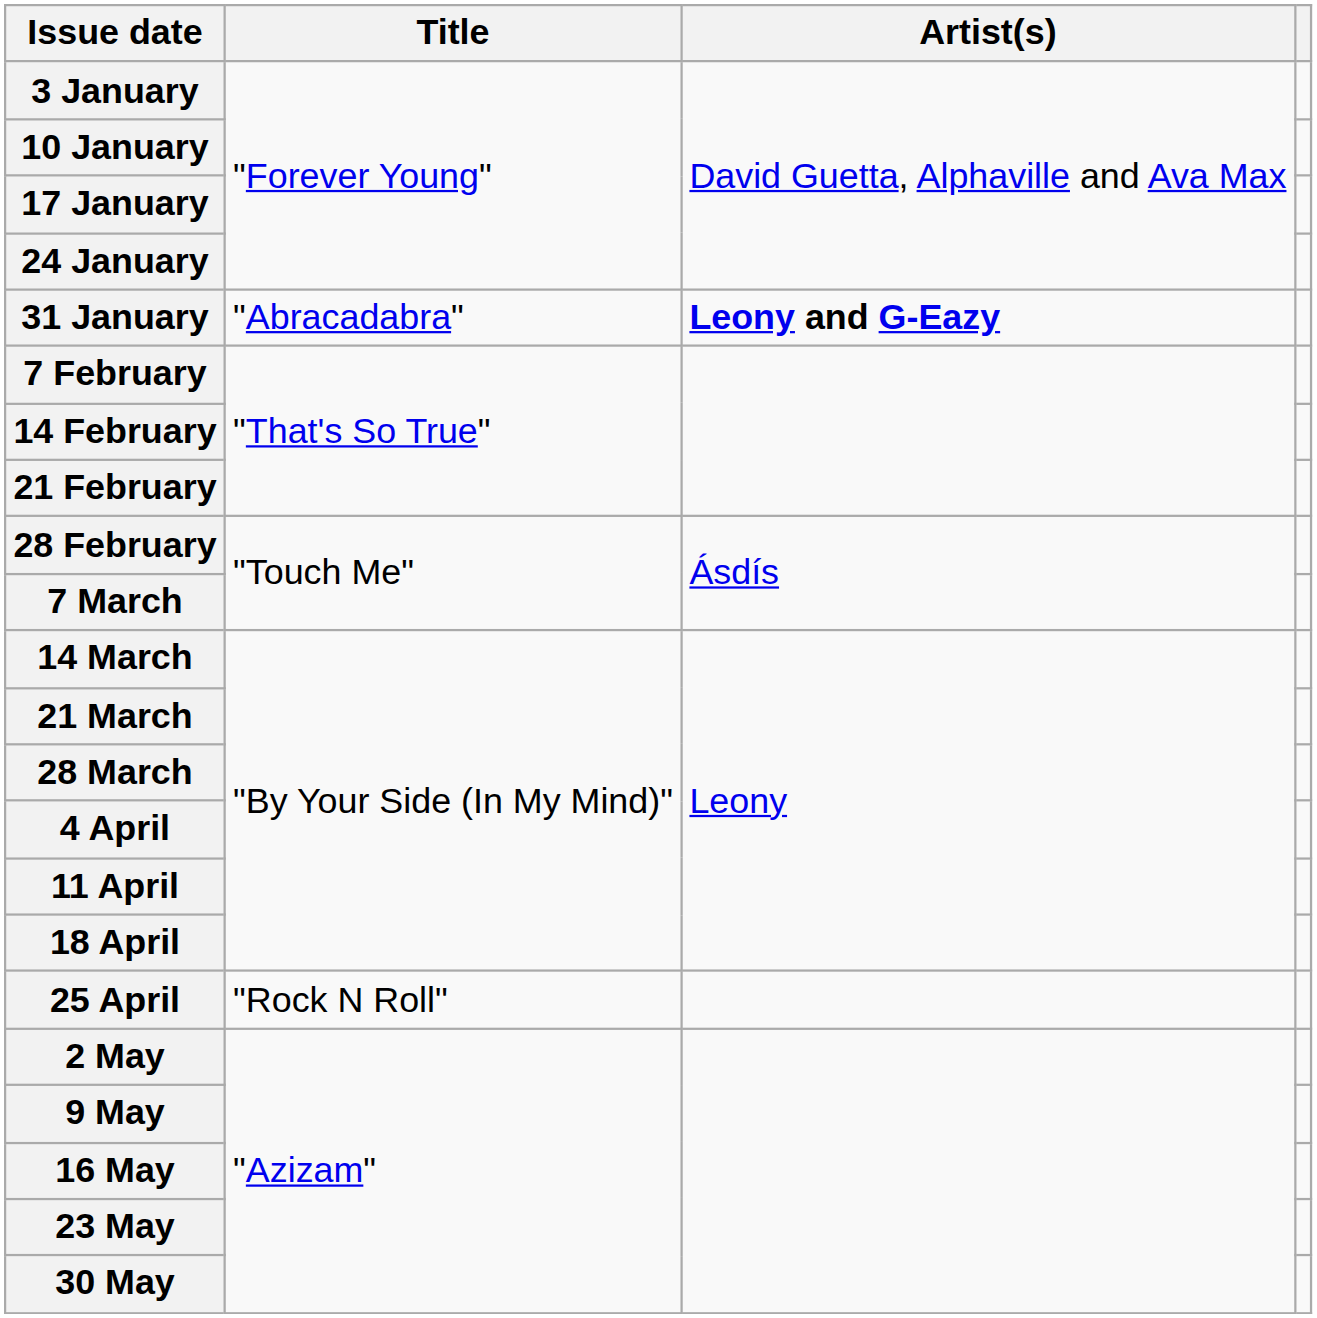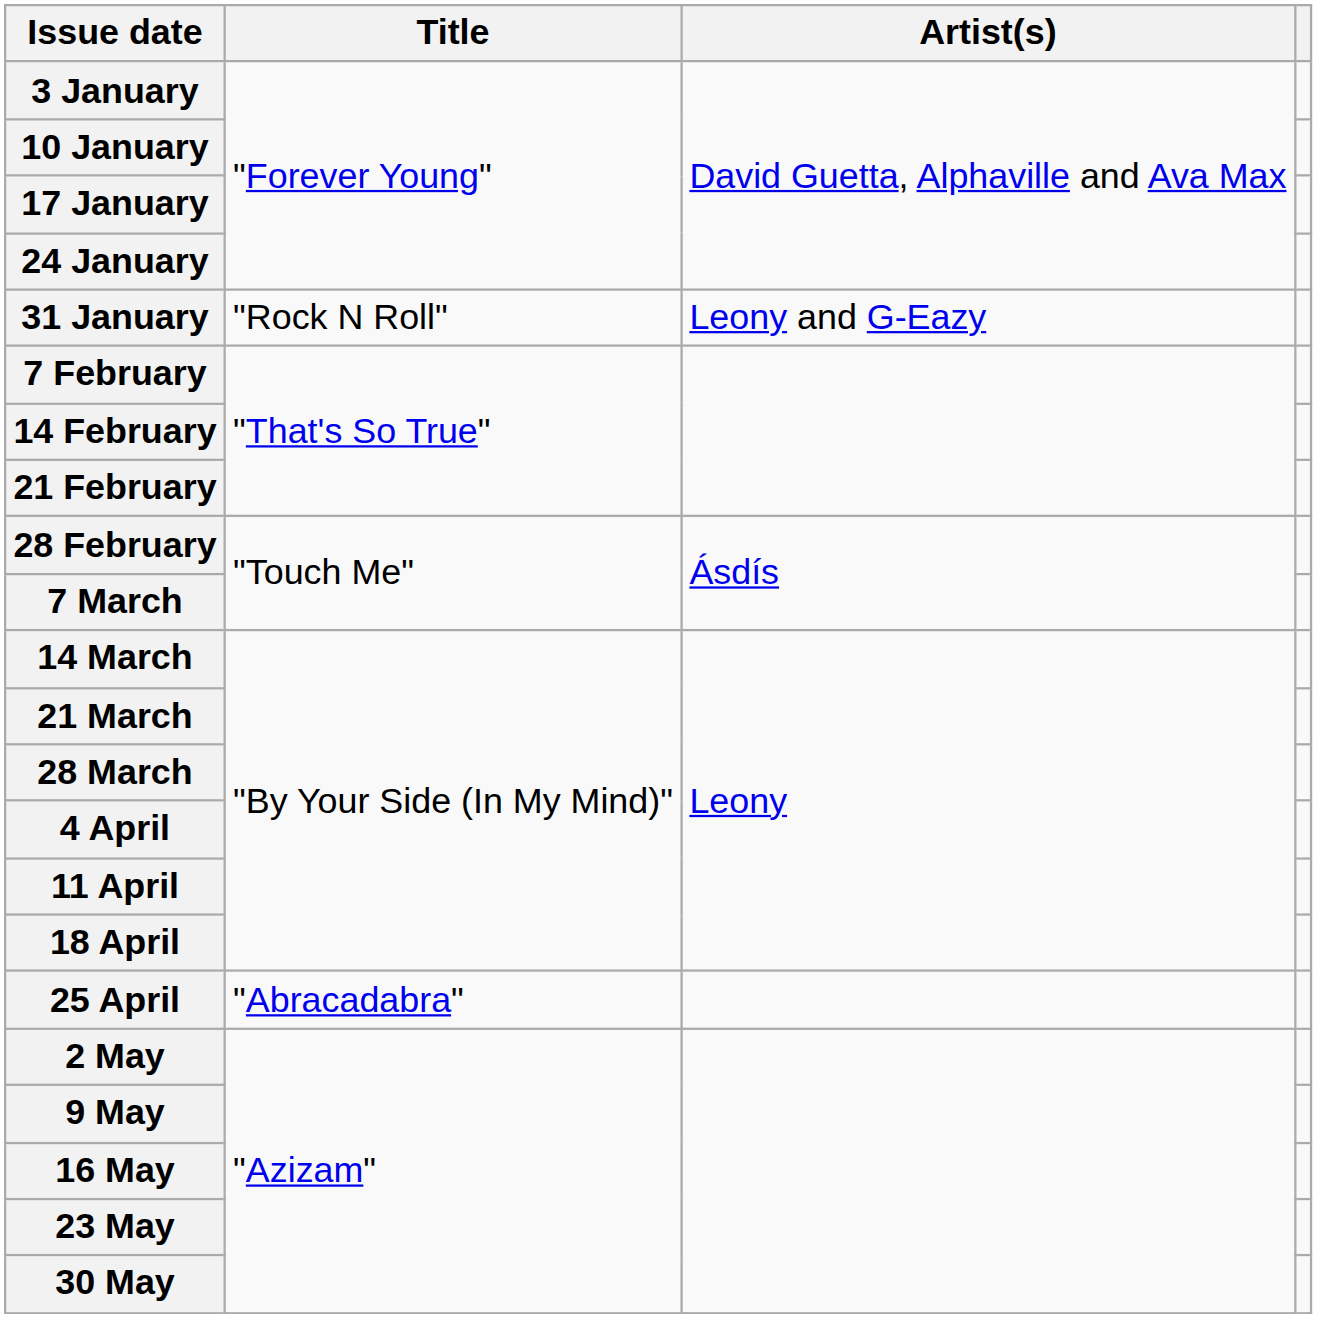31 January | Title: "Abracadabra" -> "Rock N Roll"
31 January | Artist(s): bold -> normal
25 April | Title: "Rock N Roll" -> "Abracadabra"
